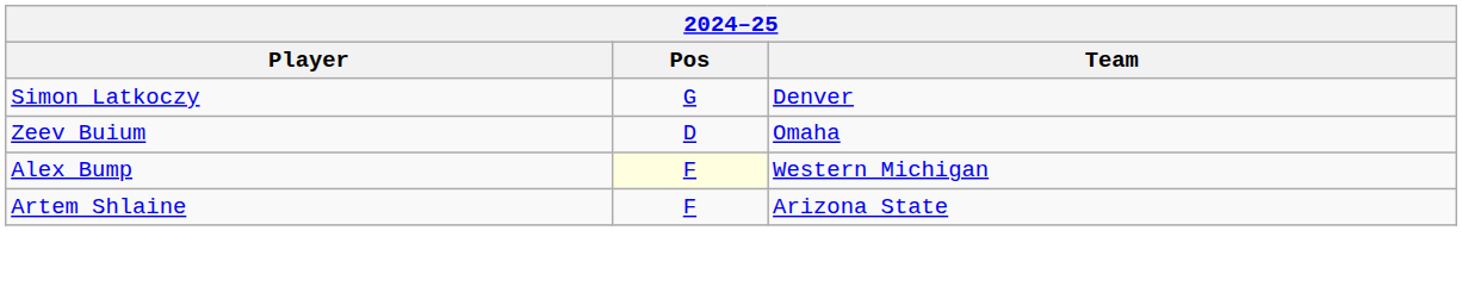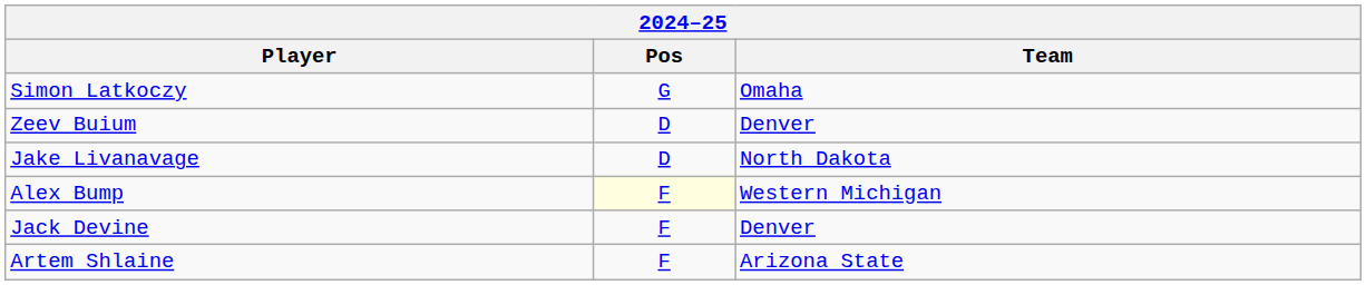Simon Latkoczy | Team: Denver -> Omaha
Zeev Buium | Team: Omaha -> Denver
+ row: Jake Livanavage | D | North Dakota
+ row: Jack Devine | F | Denver
